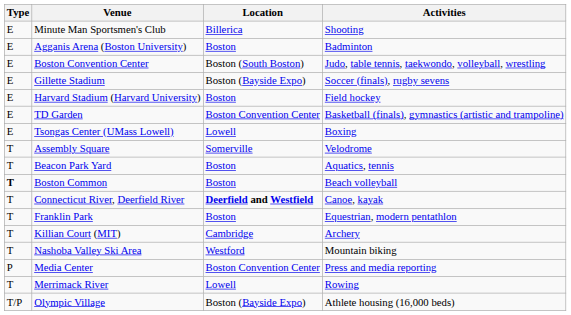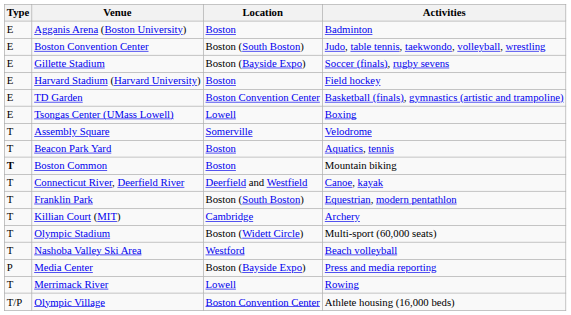- row: E | Minute Man Sportsmen's Club | Billerica | Shooting
Boston Common | Activities: Beach volleyball -> Mountain biking
Connecticut River, Deerfield River | Location: bold -> normal
Franklin Park | Location: Boston -> Boston (South Boston)
+ row: T | Olympic Stadium | Boston (Widett Circle) | Multi-sport (60,000 seats)
Nashoba Valley Ski Area | Activities: Mountain biking -> Beach volleyball
Media Center | Location: Boston Convention Center -> Boston (Bayside Expo)
Olympic Village | Location: Boston (Bayside Expo) -> Boston Convention Center
